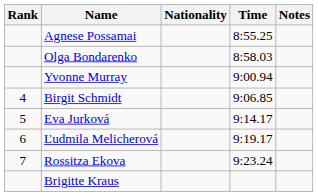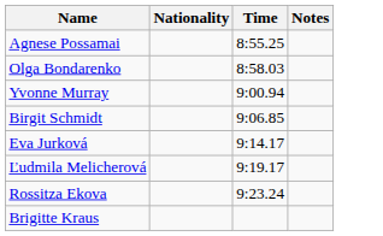- column: Rank | 4 | 5 | 6 | 7
